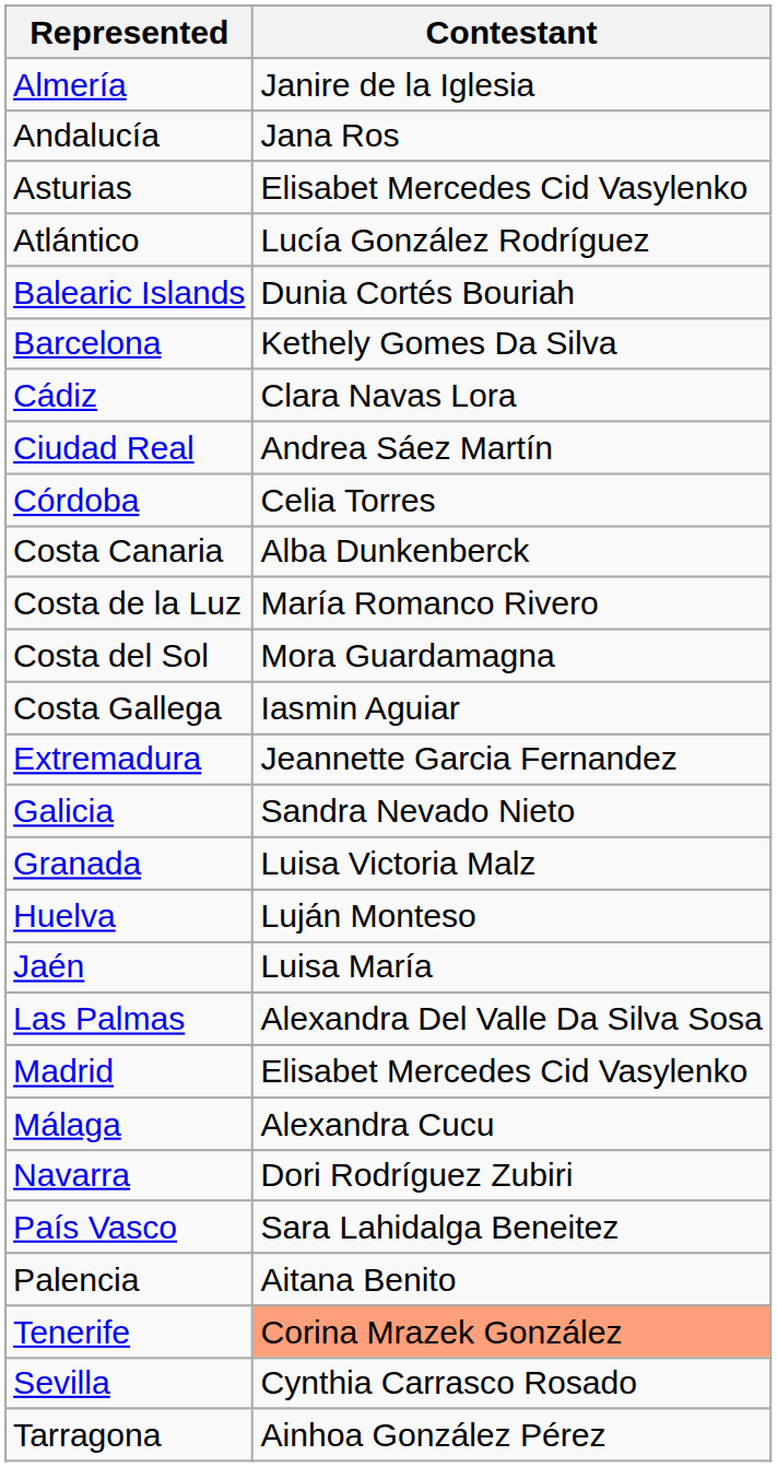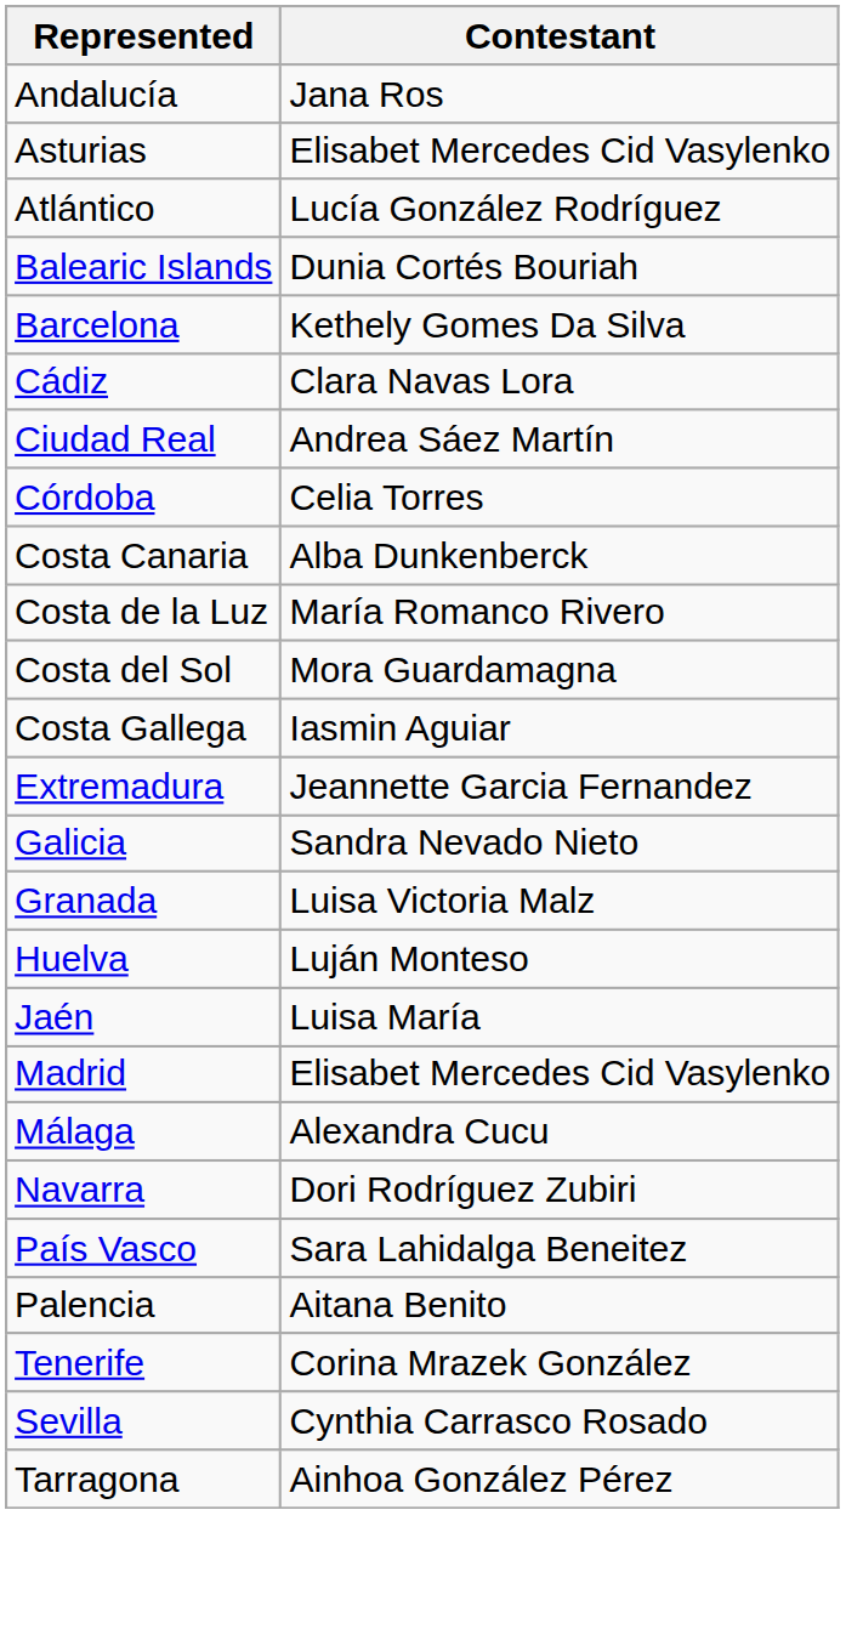- row: Almería | Janire de la Iglesia
- row: Las Palmas | Alexandra Del Valle Da Silva Sosa
Tenerife | Contestant: lightsalmon background -> no background
